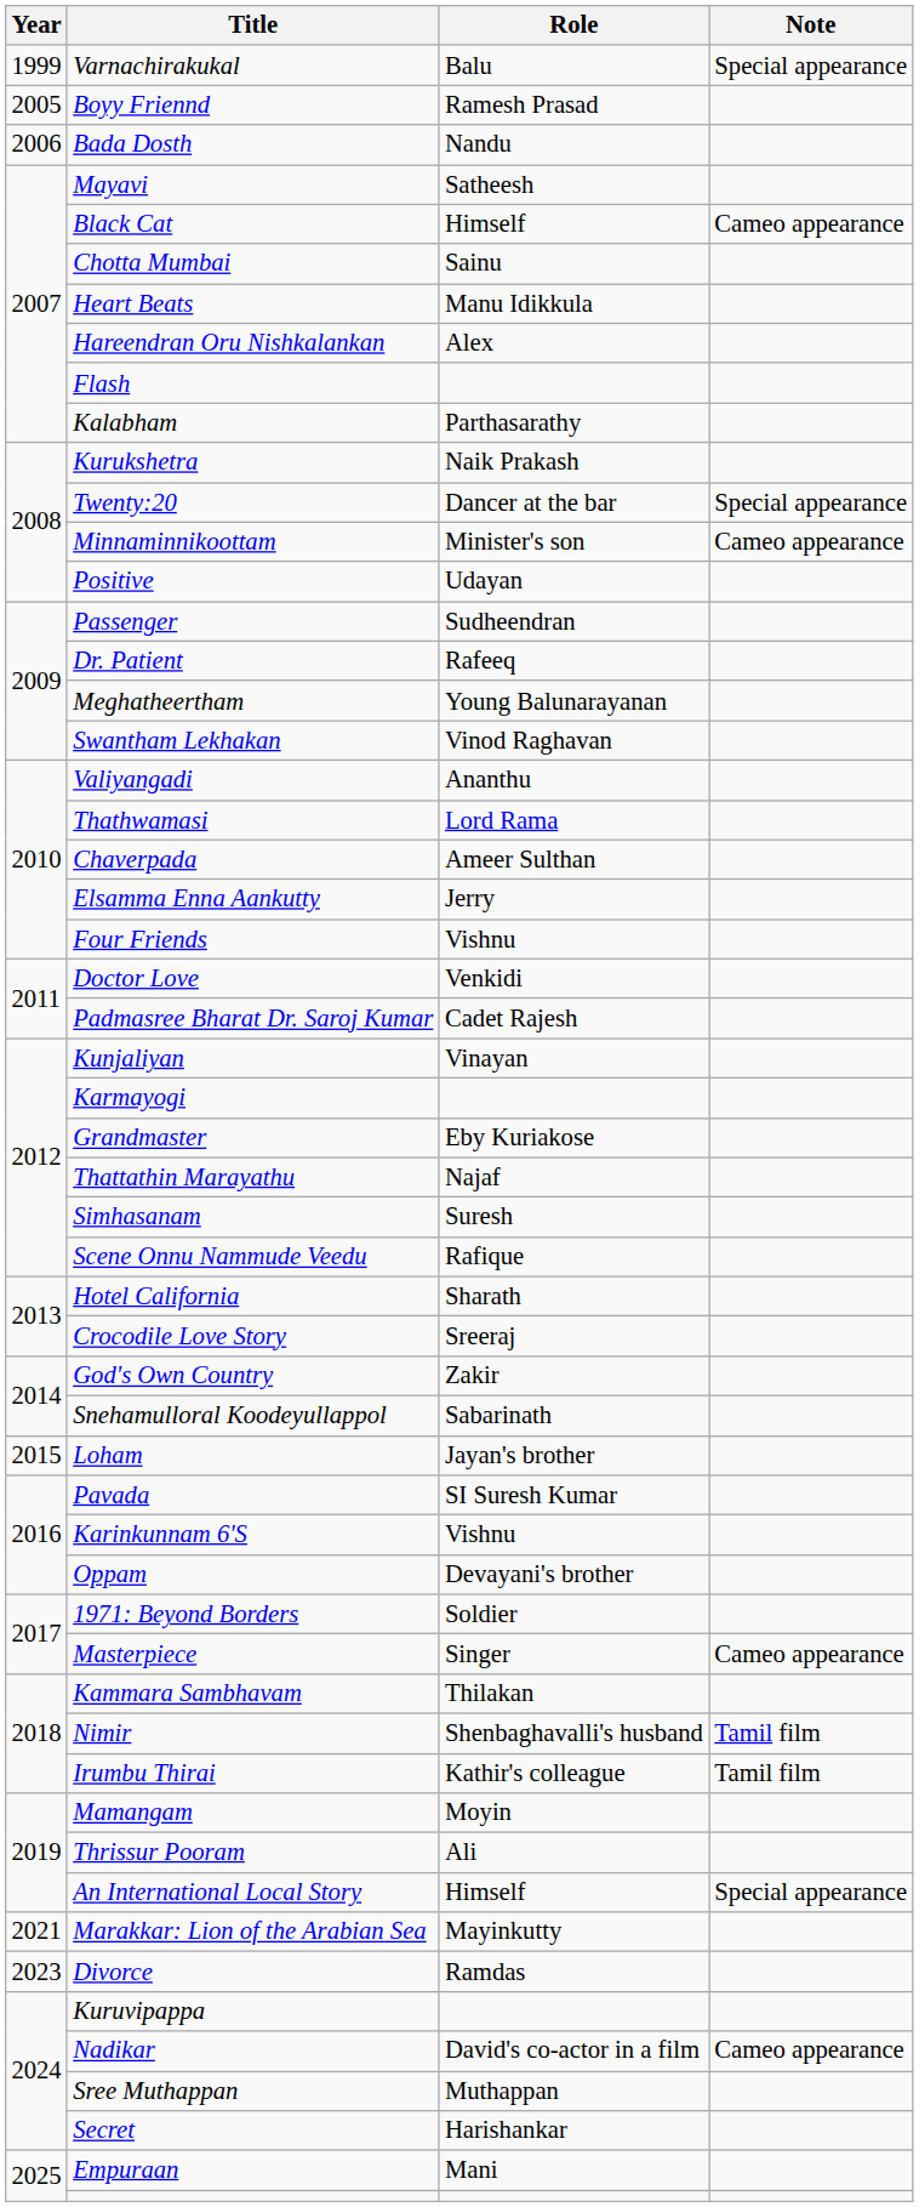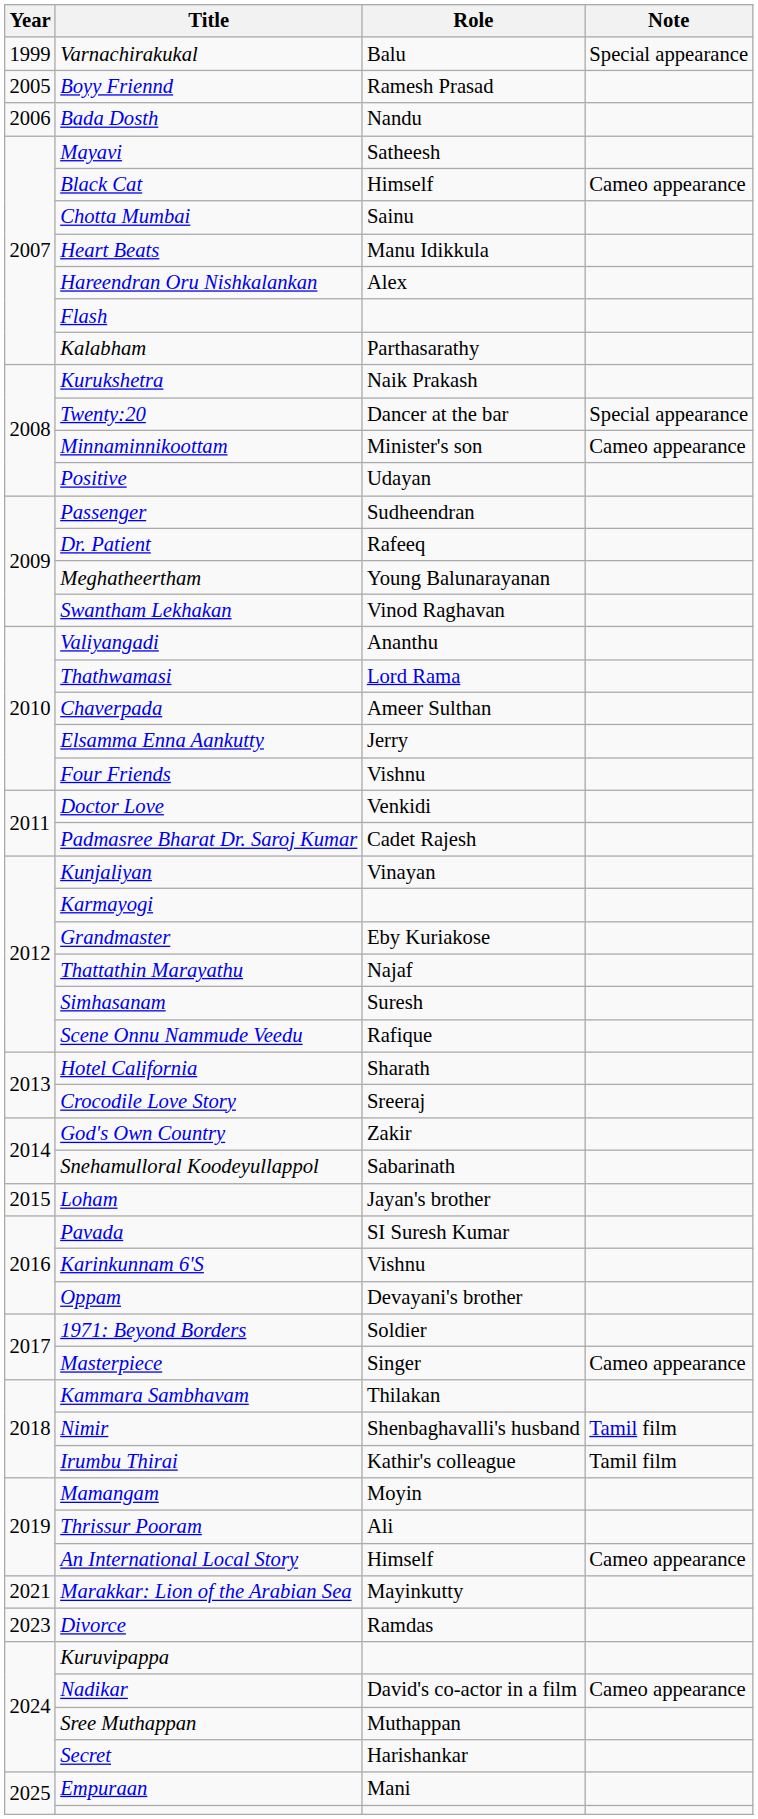An International Local Story | Note: Special appearance -> Cameo appearance
